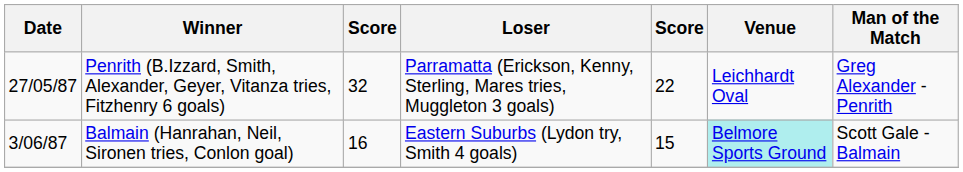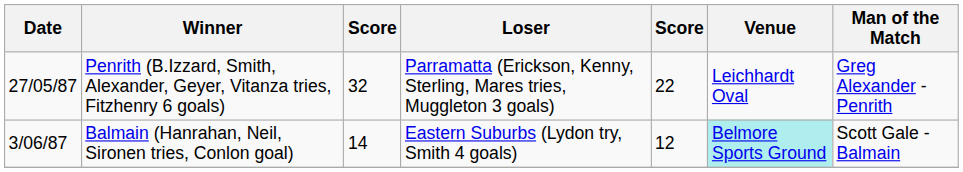Balmain (Hanrahan, Neil, Sironen tries, Conlon goal) | column 3: 16 -> 14
Balmain (Hanrahan, Neil, Sironen tries, Conlon goal) | column 5: 15 -> 12
